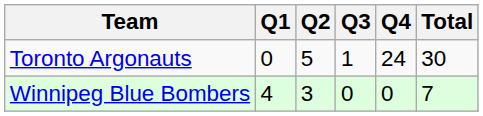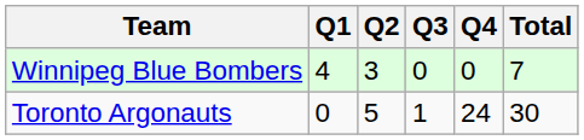rows swapped: Winnipeg Blue Bombers <-> Toronto Argonauts
